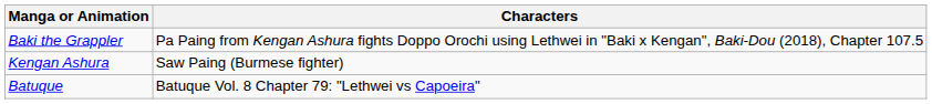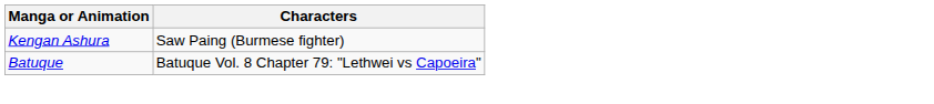- row: Baki the Grappler | Pa Paing from Kengan Ashura fights Doppo Orochi using Lethwei in "Baki x Kengan", Baki-Dou (2018), Chapter 107.5
